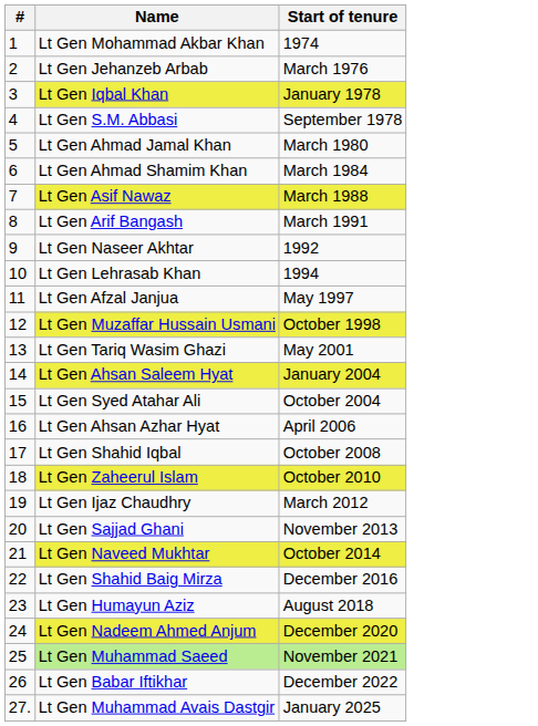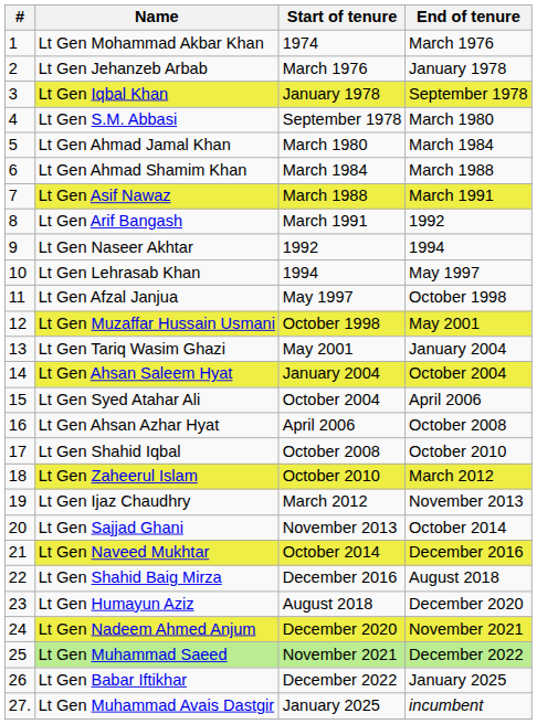+ column: End of tenure | March 1976 | January 1978 | September 1978 | March 1980 | March 1984 | March 1988 | March 1991 | 1992 | 1994 | May 1997 | October 1998 | May 2001 | January 2004 | October 2004 | April 2006 | October 2008 | October 2010 | March 2012 | November 2013 | October 2014 | December 2016 | August 2018 | December 2020 | November 2021 | December 2022 | January 2025 | incumbent
